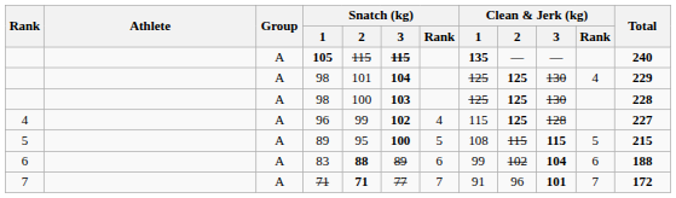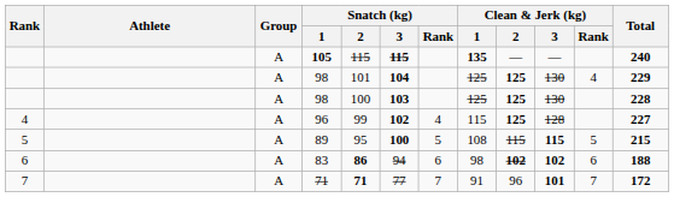83 | Snatch (kg) / 2: 88 -> 86
83 | Snatch (kg) / 3: 89 -> 94
83 | Clean & Jerk (kg) / 1: 99 -> 98
83 | Clean & Jerk (kg) / 2: normal -> bold
83 | Clean & Jerk (kg) / 3: 104 -> 102
